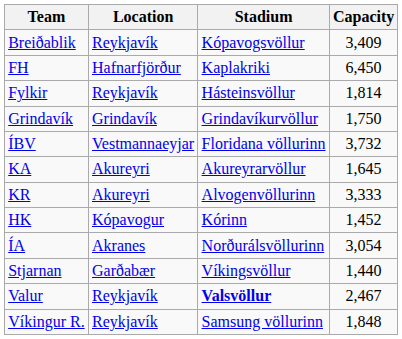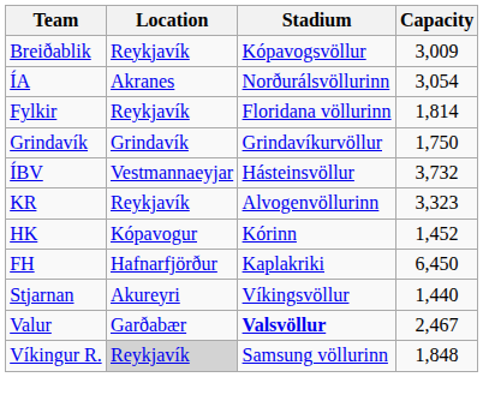Breiðablik | Capacity: 3,409 -> 3,009
rows swapped: FH <-> ÍA
Fylkir | Stadium: Hásteinsvöllur -> Floridana völlurinn
ÍBV | Stadium: Floridana völlurinn -> Hásteinsvöllur
- row: KA | Akureyri | Akureyrarvöllur | 1,645
KR | Location: Akureyri -> Reykjavík
KR | Capacity: 3,333 -> 3,323
Stjarnan | Location: Garðabær -> Akureyri
Valur | Location: Reykjavík -> Garðabær
Víkingur R. | Location: no background -> lightgrey background
